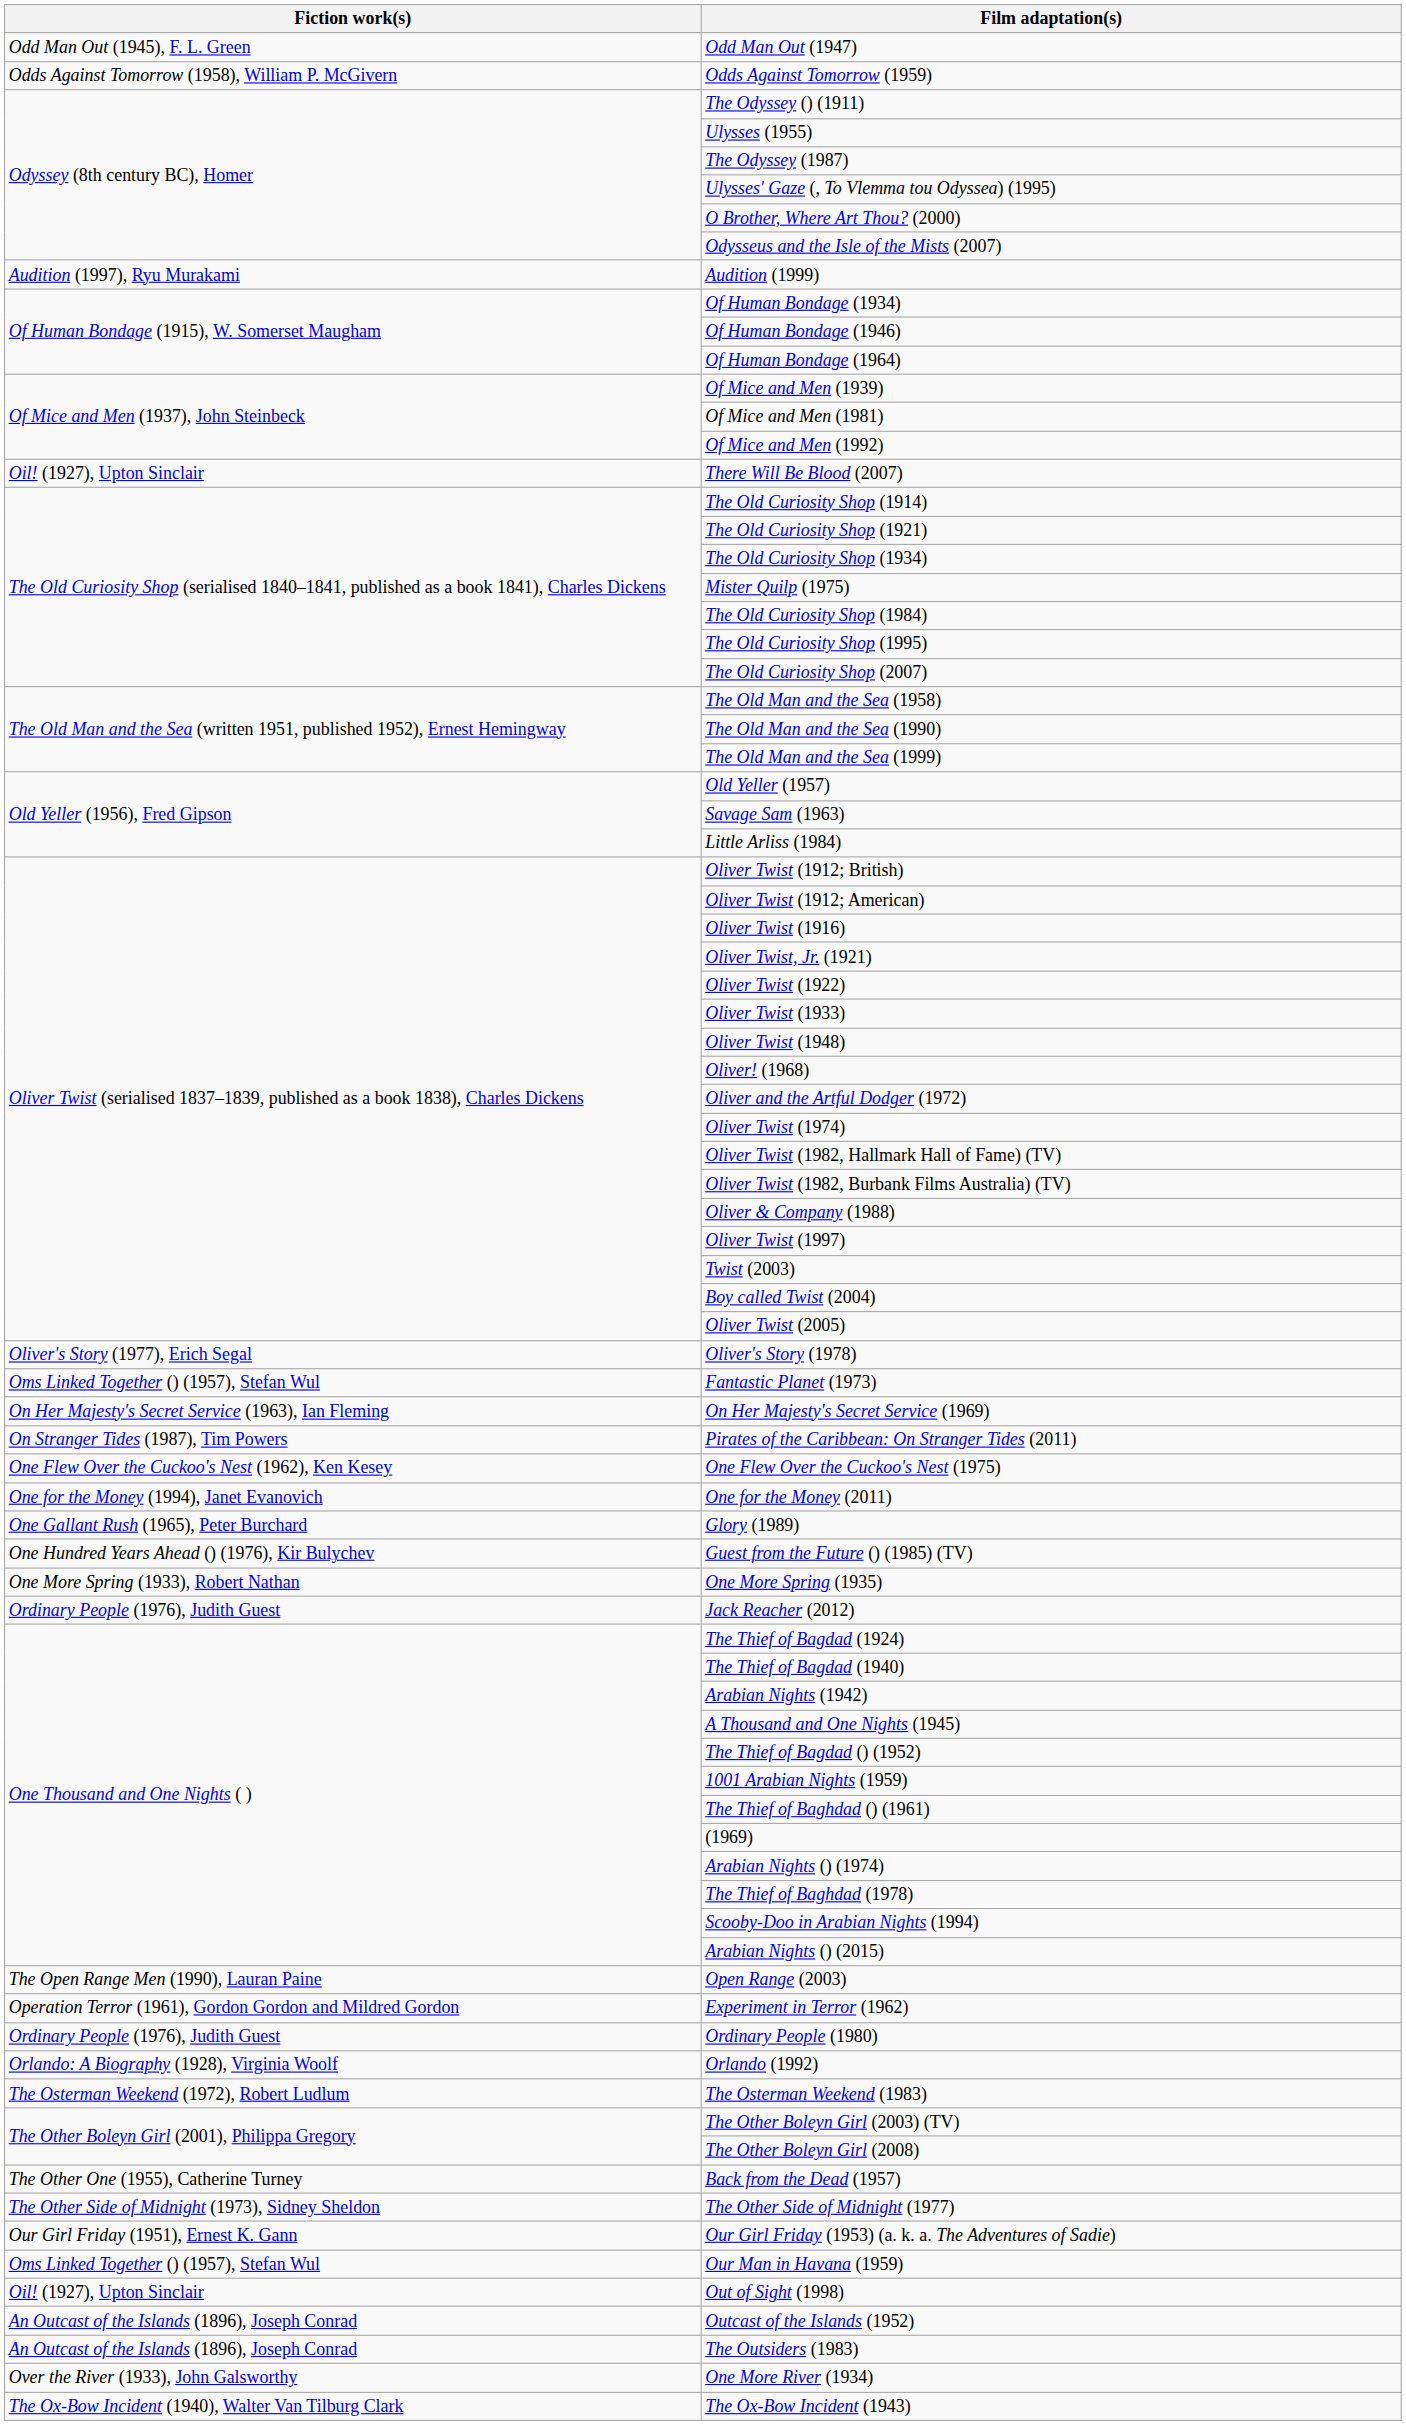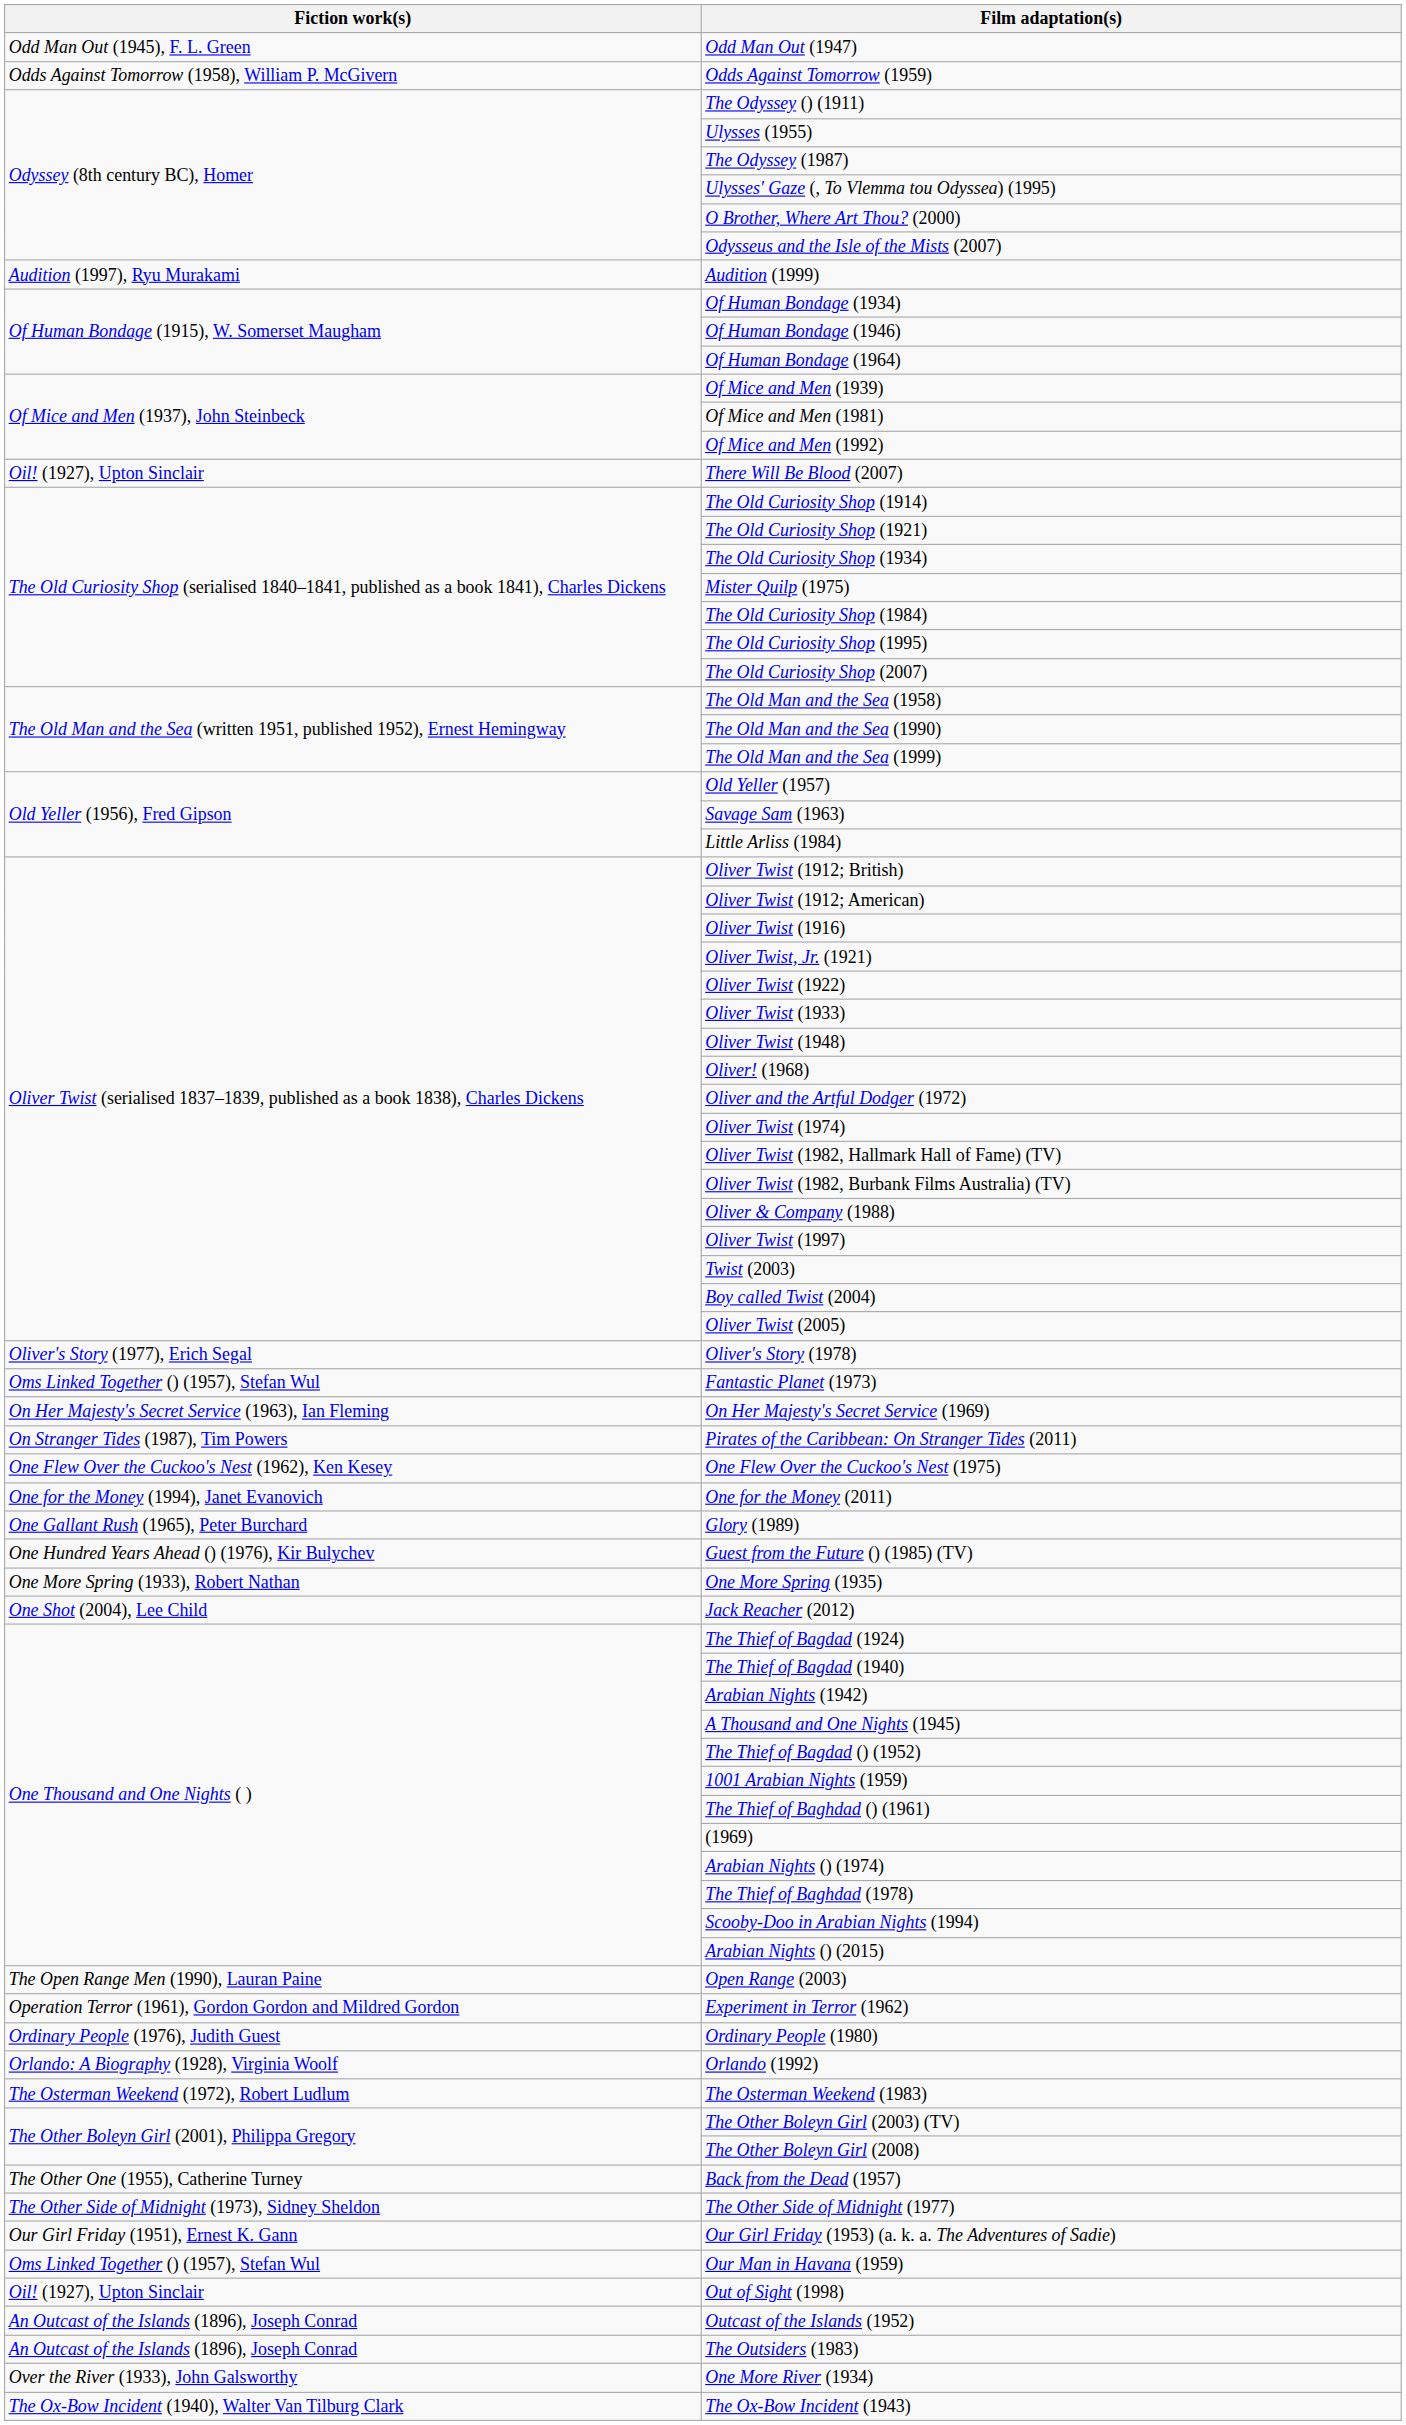Jack Reacher (2012) | Fiction work(s): Ordinary People (1976), Judith Guest -> One Shot (2004), Lee Child
